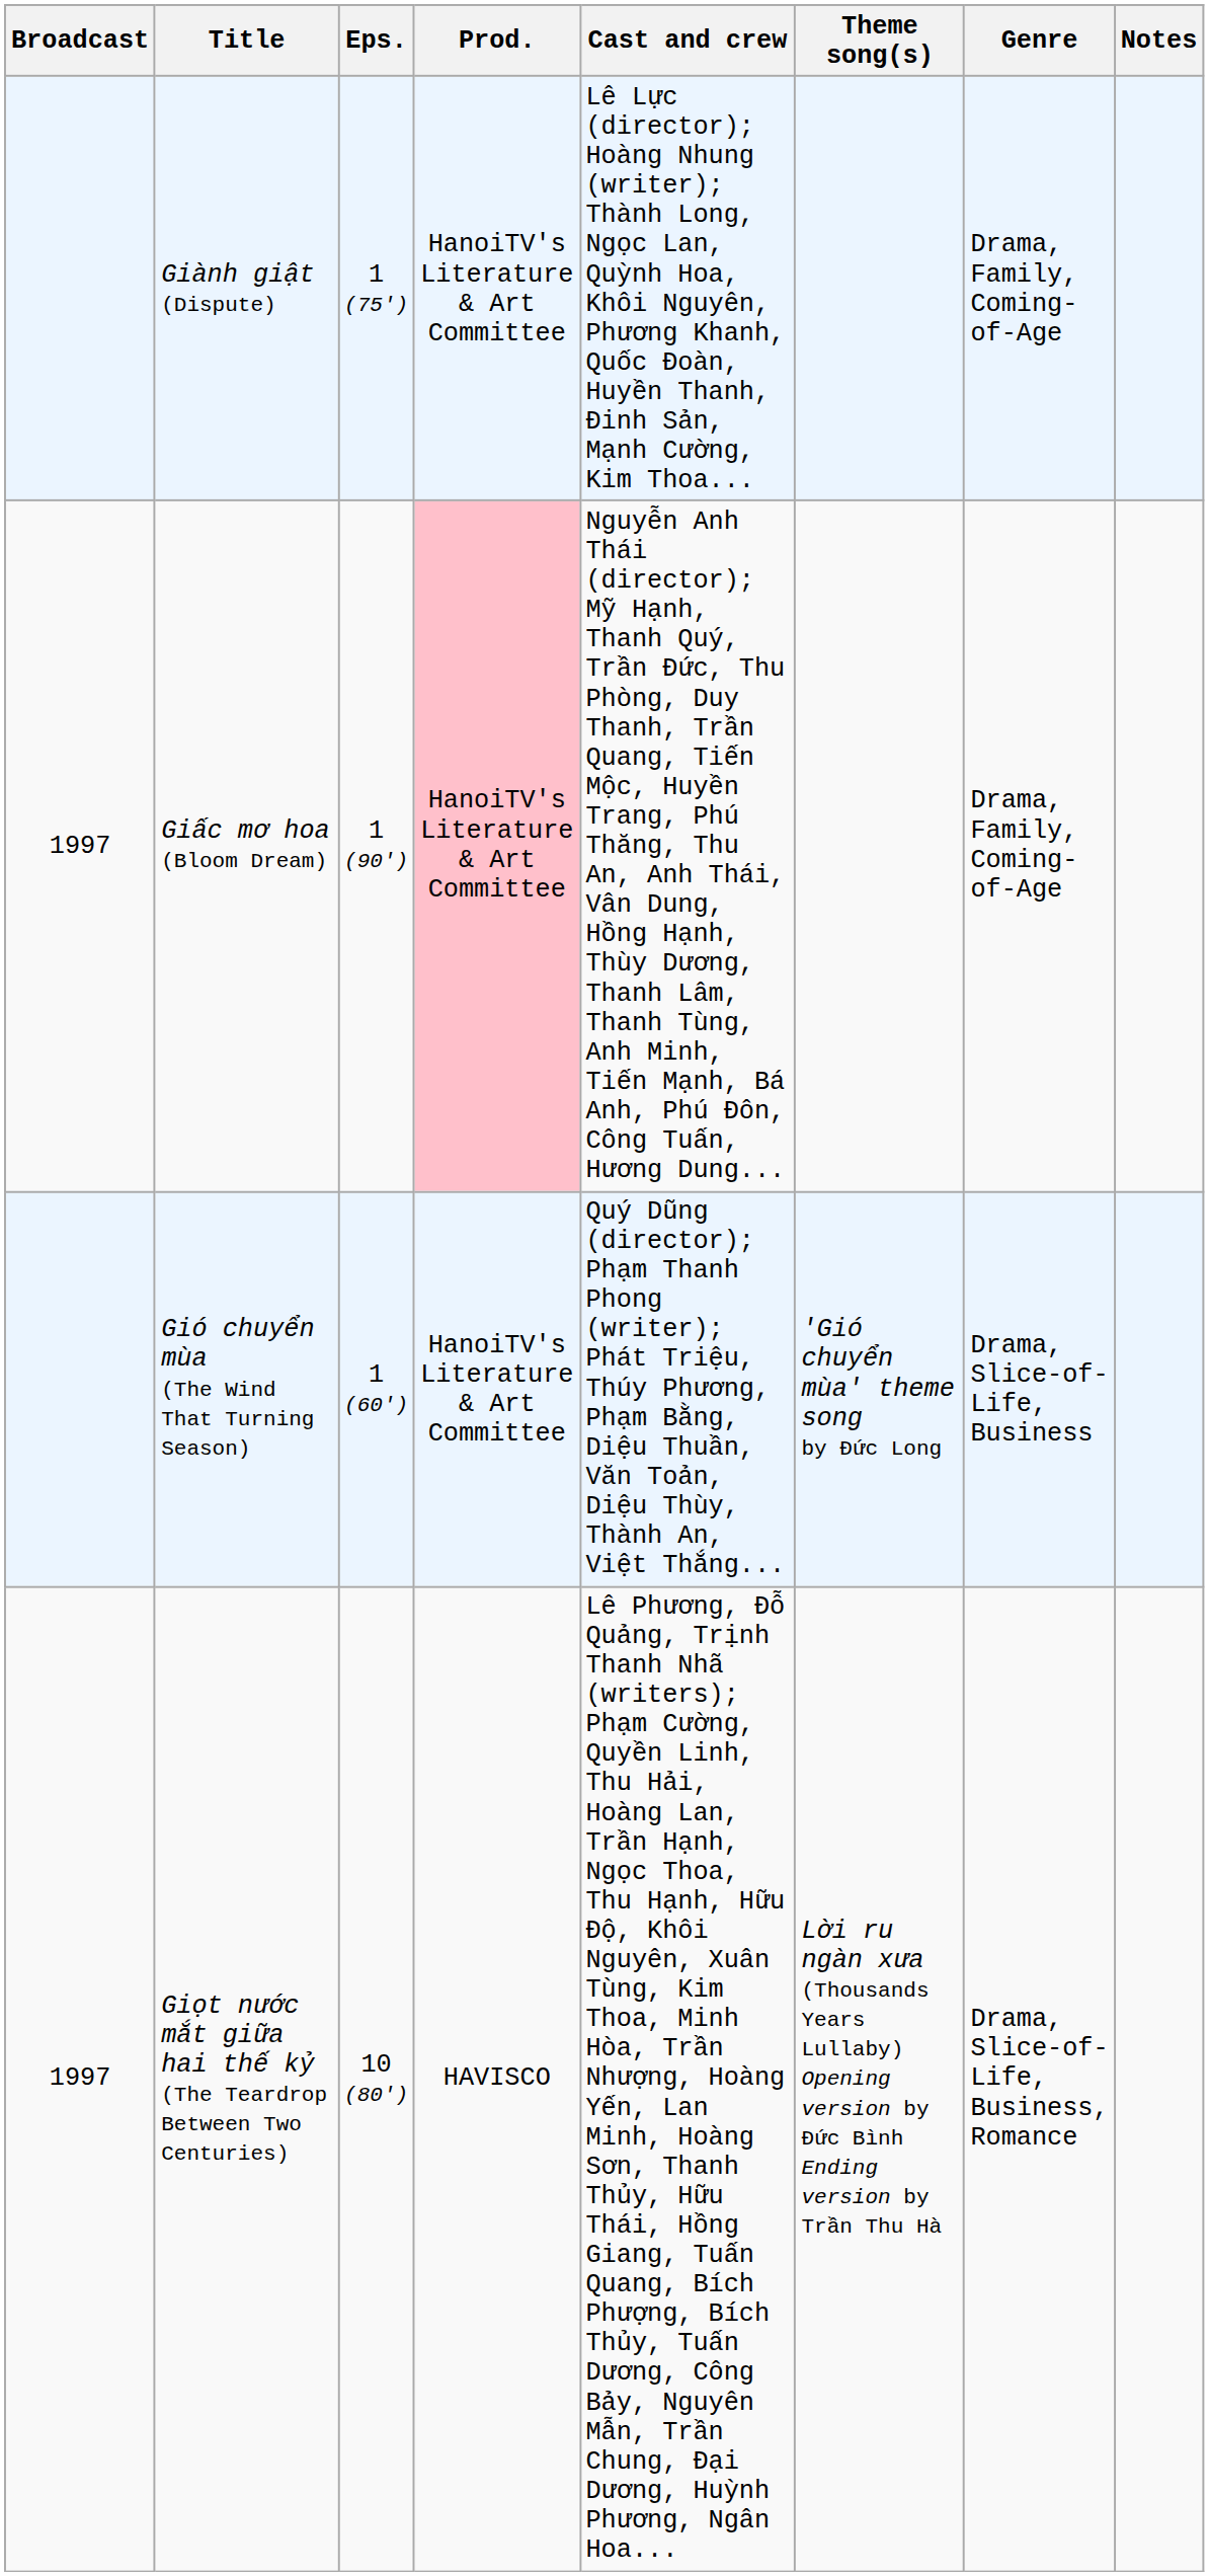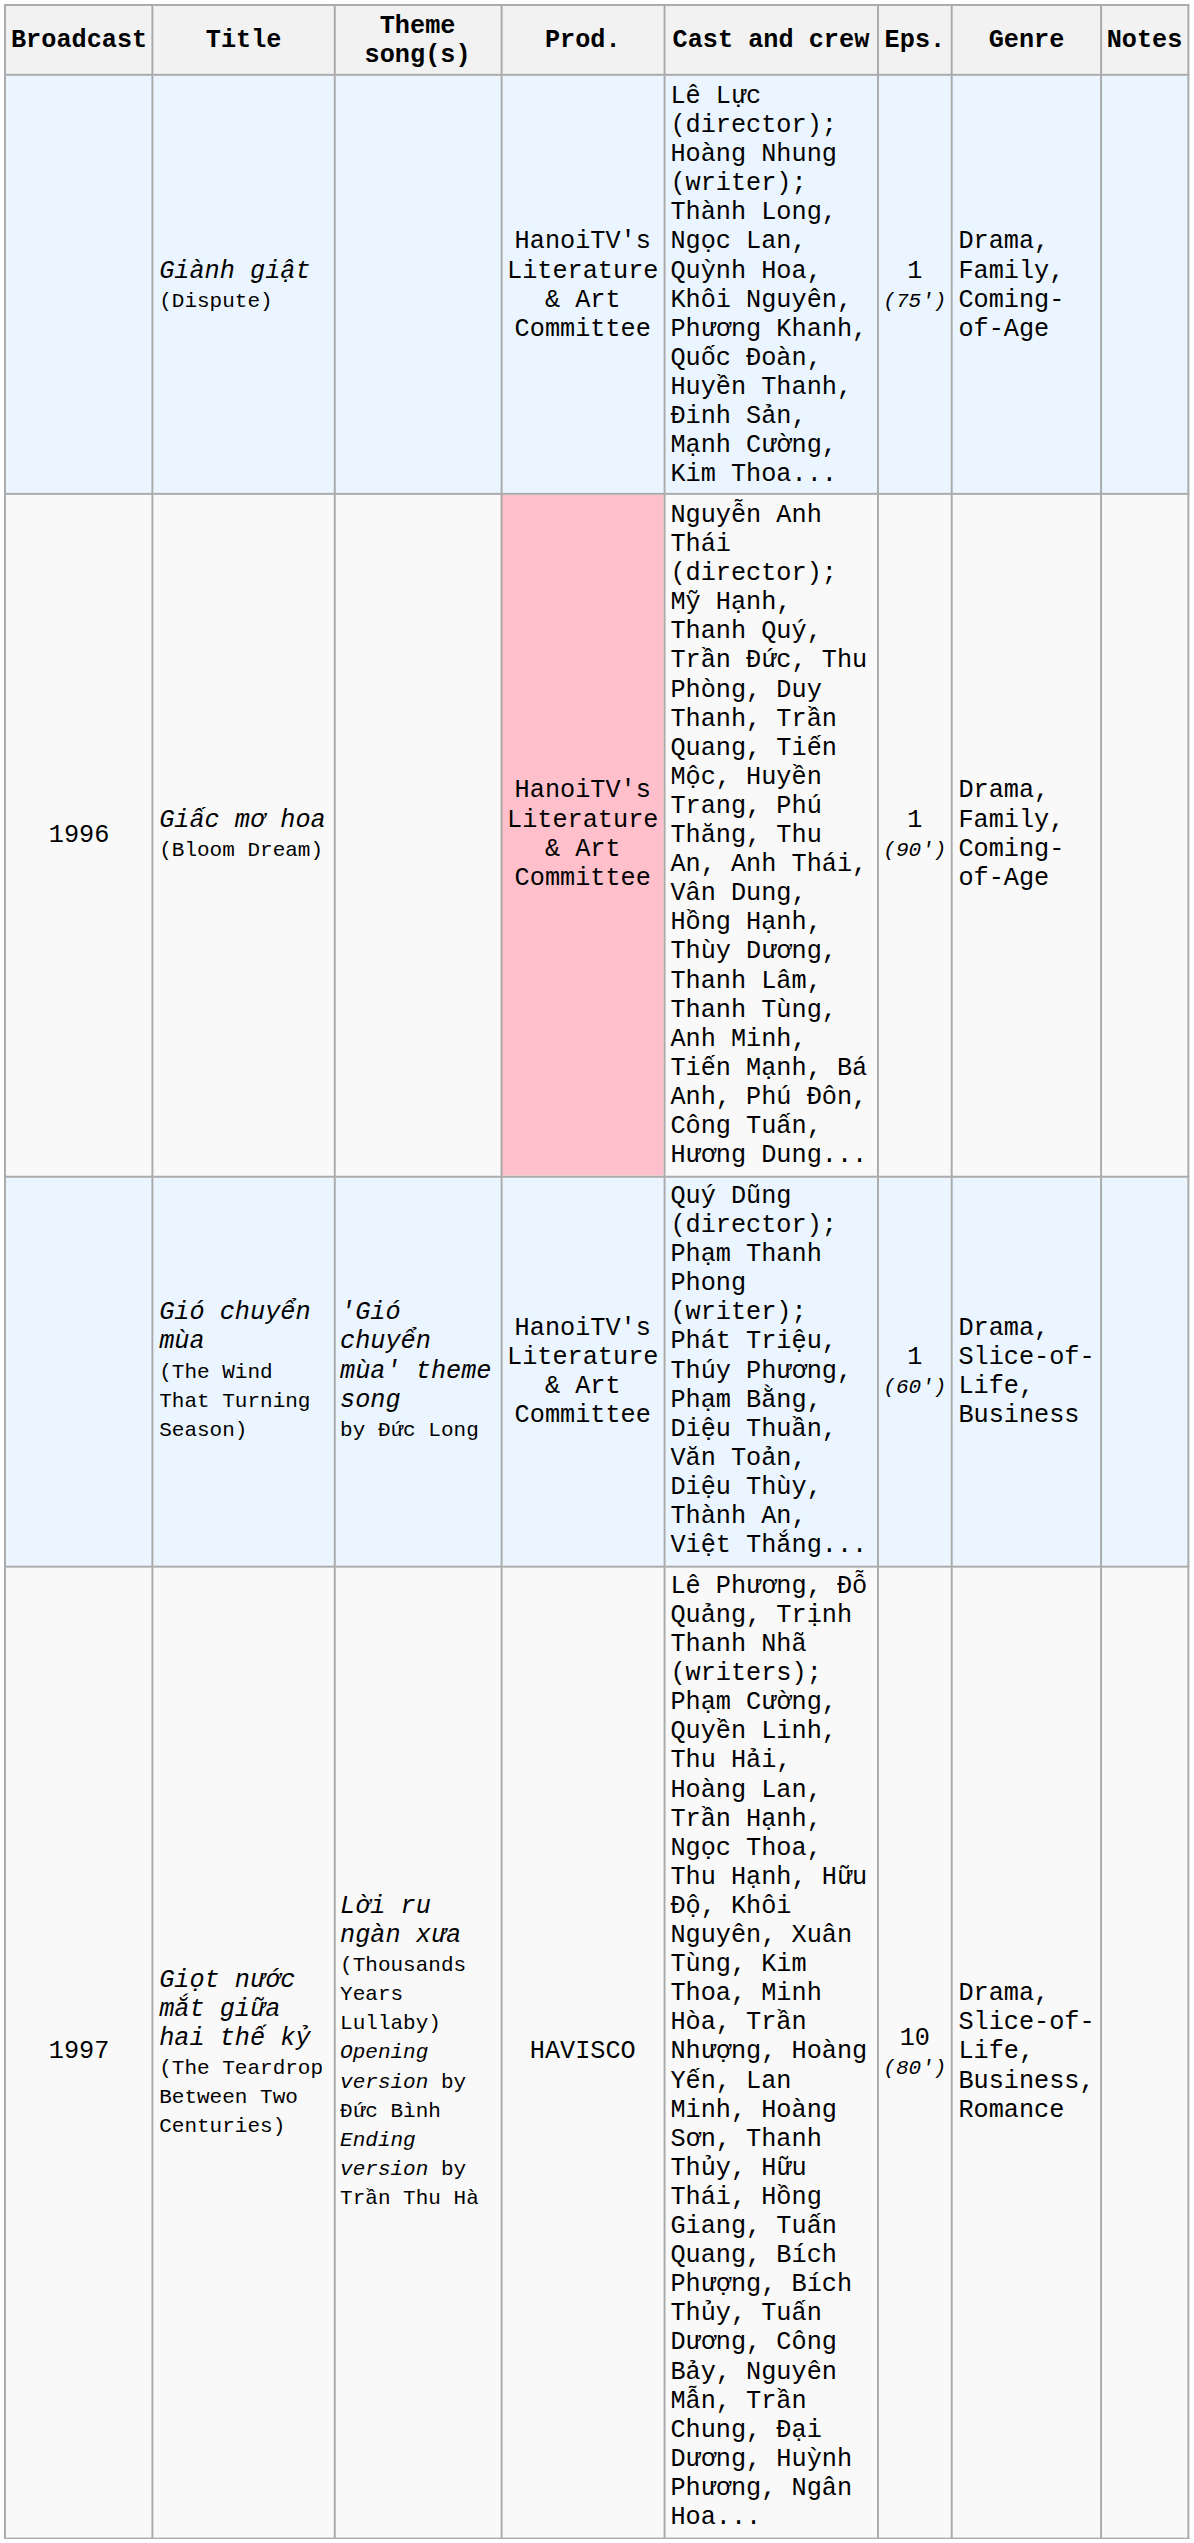columns swapped: Eps. <-> Theme song(s)
Giấc mơ hoa (Bloom Dream) | Broadcast: 1997 -> 1996
